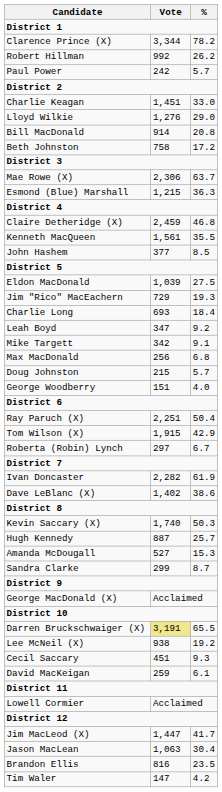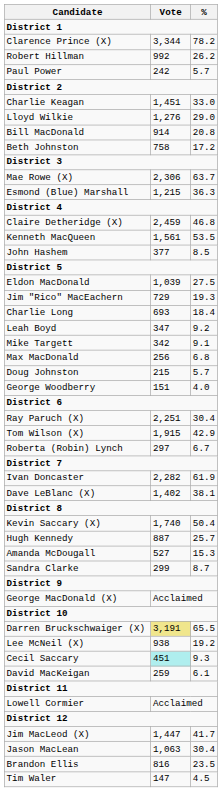Kenneth MacQueen | %: 35.5 -> 53.5
Ray Paruch (X) | %: 50.4 -> 30.4
Dave LeBlanc (X) | %: 38.6 -> 38.1
Kevin Saccary (X) | %: 50.3 -> 50.4
Cecil Saccary | Vote: no background -> paleturquoise background
Tim Waler | %: 4.2 -> 4.5
